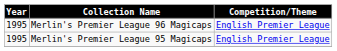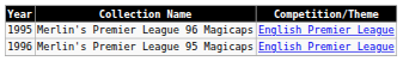Merlin's Premier League 95 Magicaps | Year: 1995 -> 1996
